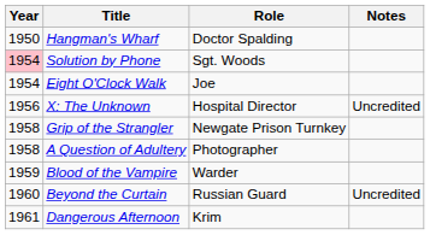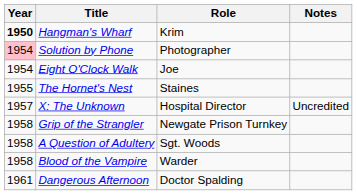Hangman's Wharf | Year: normal -> bold
Hangman's Wharf | Role: Doctor Spalding -> Krim
Solution by Phone | Role: Sgt. Woods -> Photographer
+ row: 1955 | The Hornet's Nest | Staines
X: The Unknown | Year: 1956 -> 1957
A Question of Adultery | Role: Photographer -> Sgt. Woods
Blood of the Vampire | Year: 1959 -> 1958
- row: 1960 | Beyond the Curtain | Russian Guard | Uncredited
Dangerous Afternoon | Role: Krim -> Doctor Spalding
